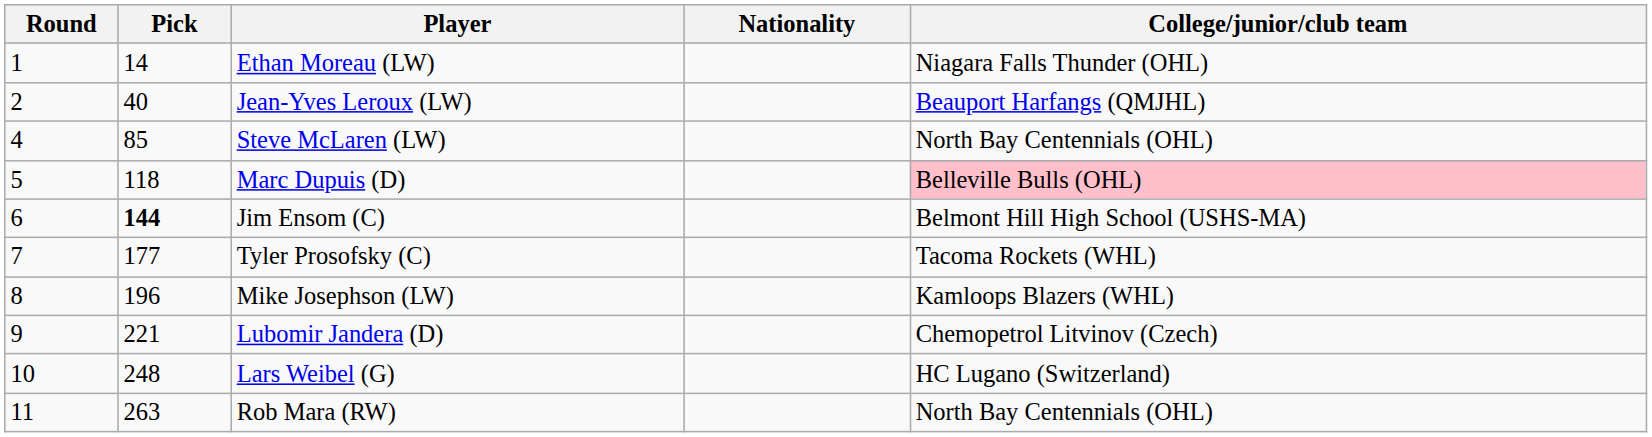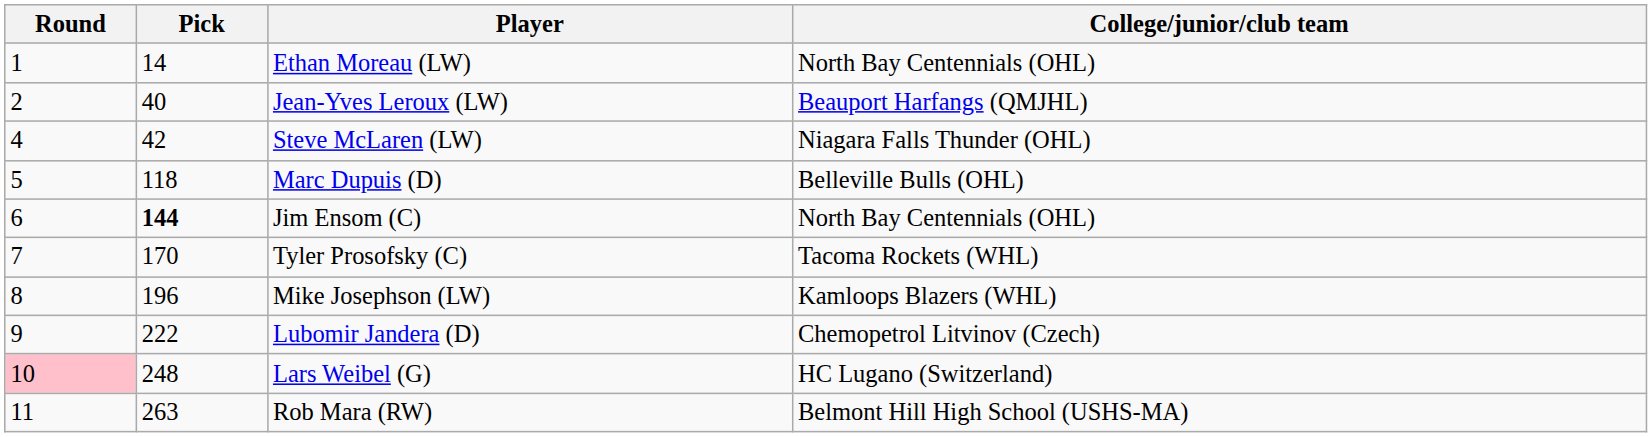- column: Nationality
Ethan Moreau (LW) | College/junior/club team: Niagara Falls Thunder (OHL) -> North Bay Centennials (OHL)
Steve McLaren (LW) | Pick: 85 -> 42
Steve McLaren (LW) | College/junior/club team: North Bay Centennials (OHL) -> Niagara Falls Thunder (OHL)
Marc Dupuis (D) | College/junior/club team: pink background -> no background
Jim Ensom (C) | College/junior/club team: Belmont Hill High School (USHS-MA) -> North Bay Centennials (OHL)
Tyler Prosofsky (C) | Pick: 177 -> 170
Lubomir Jandera (D) | Pick: 221 -> 222
Lars Weibel (G) | Round: no background -> pink background
Rob Mara (RW) | College/junior/club team: North Bay Centennials (OHL) -> Belmont Hill High School (USHS-MA)
